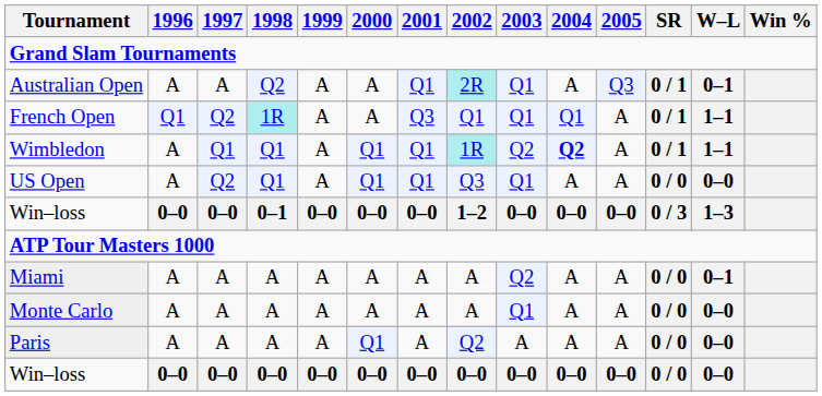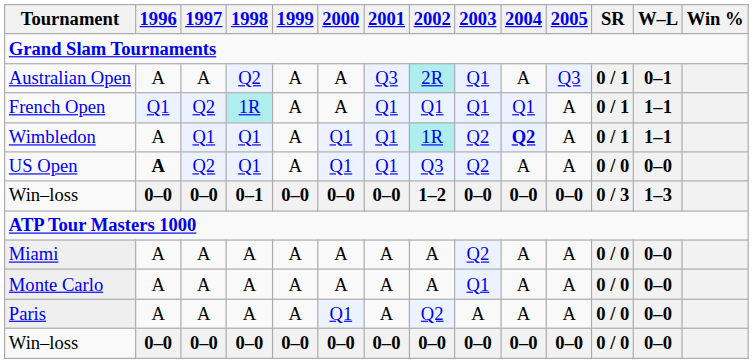Australian Open | 2001: Q1 -> Q3
French Open | 2001: Q3 -> Q1
US Open | 1996: normal -> bold
US Open | 2003: Q1 -> Q2
Miami | W–L: 0–1 -> 0–0
